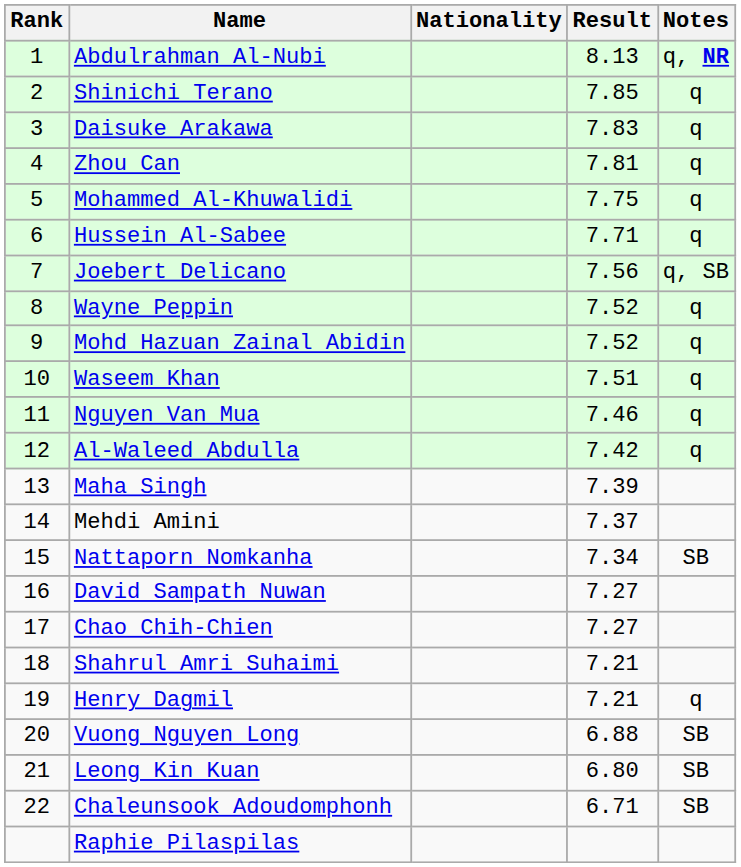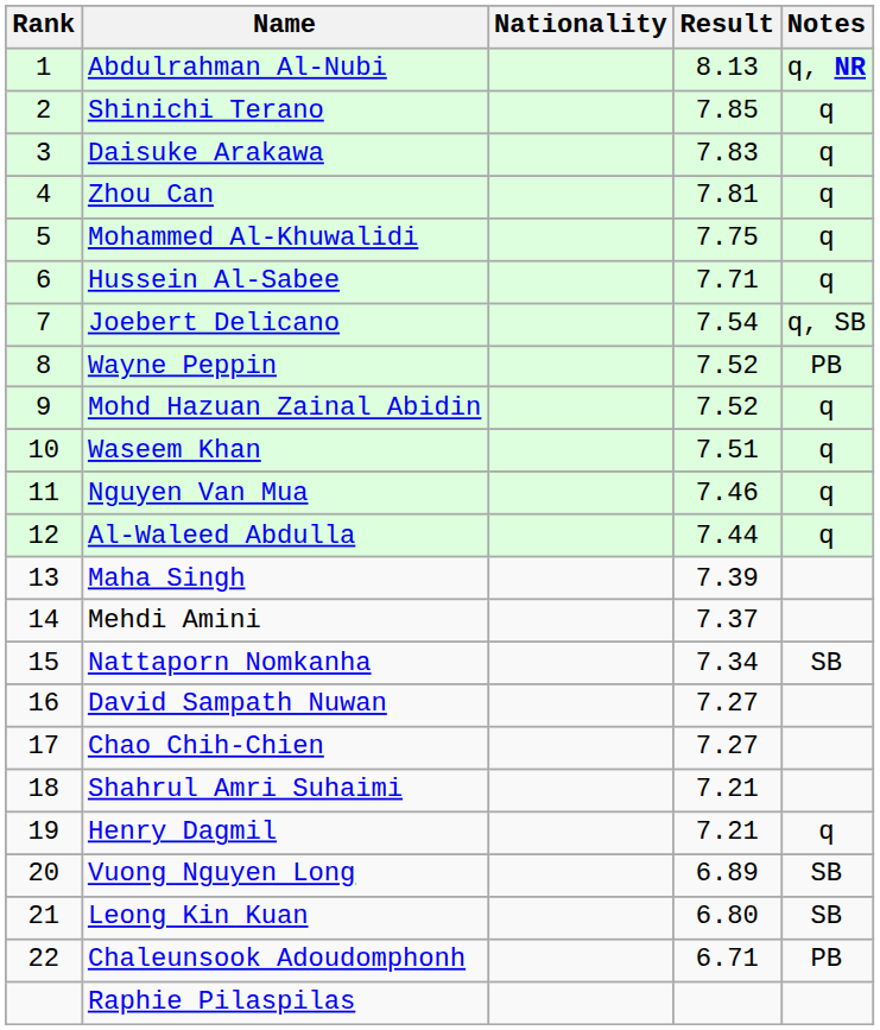Joebert Delicano | Result: 7.56 -> 7.54
Wayne Peppin | Notes: q -> PB
Al-Waleed Abdulla | Result: 7.42 -> 7.44
Vuong Nguyen Long | Result: 6.88 -> 6.89
Chaleunsook Adoudomphonh | Notes: SB -> PB
